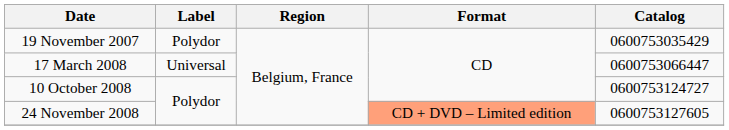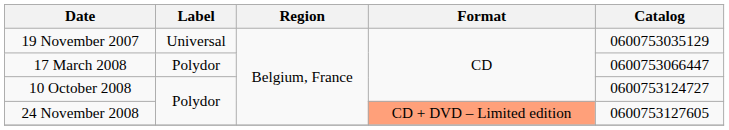19 November 2007 | Label: Polydor -> Universal
19 November 2007 | Catalog: 0600753035429 -> 0600753035129
17 March 2008 | Label: Universal -> Polydor
